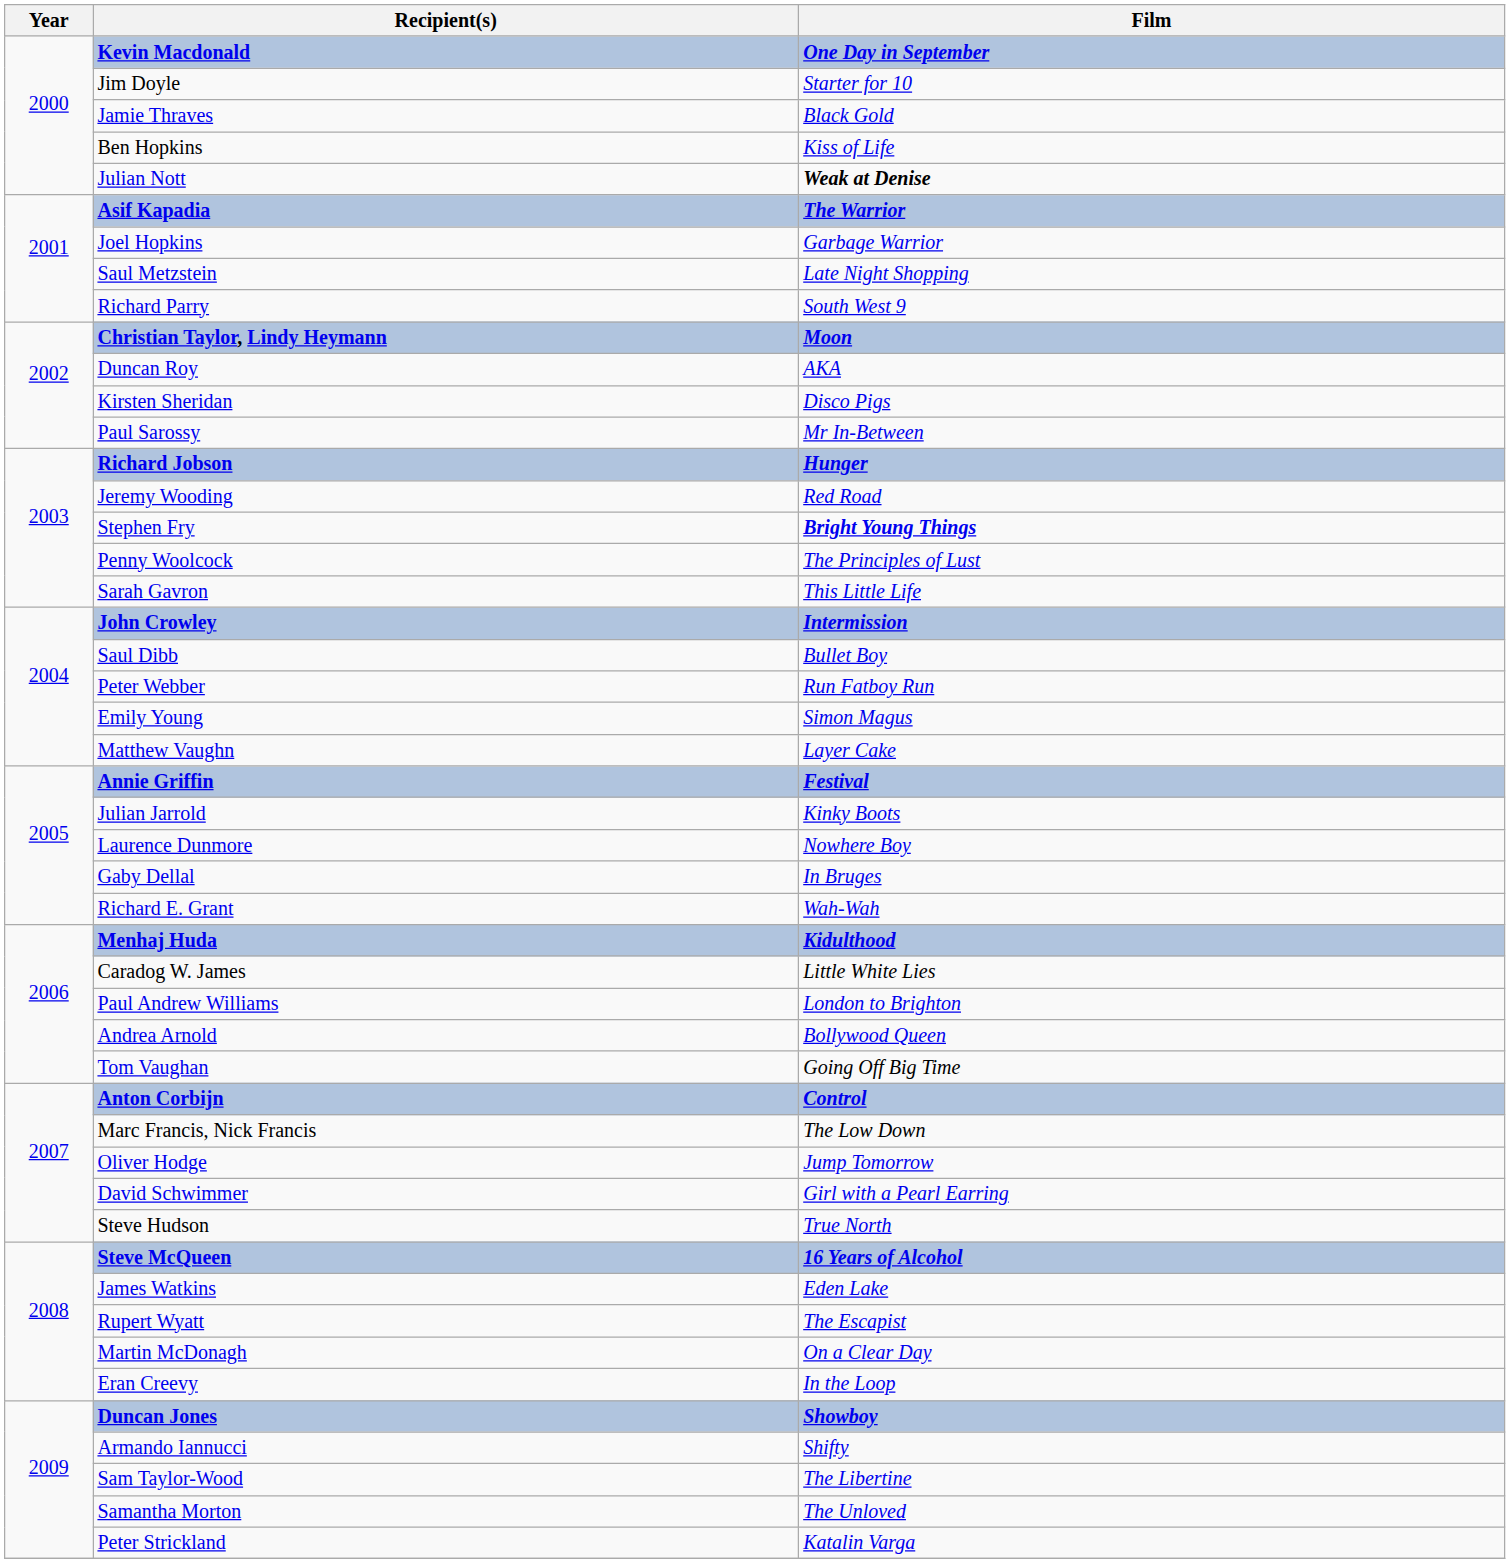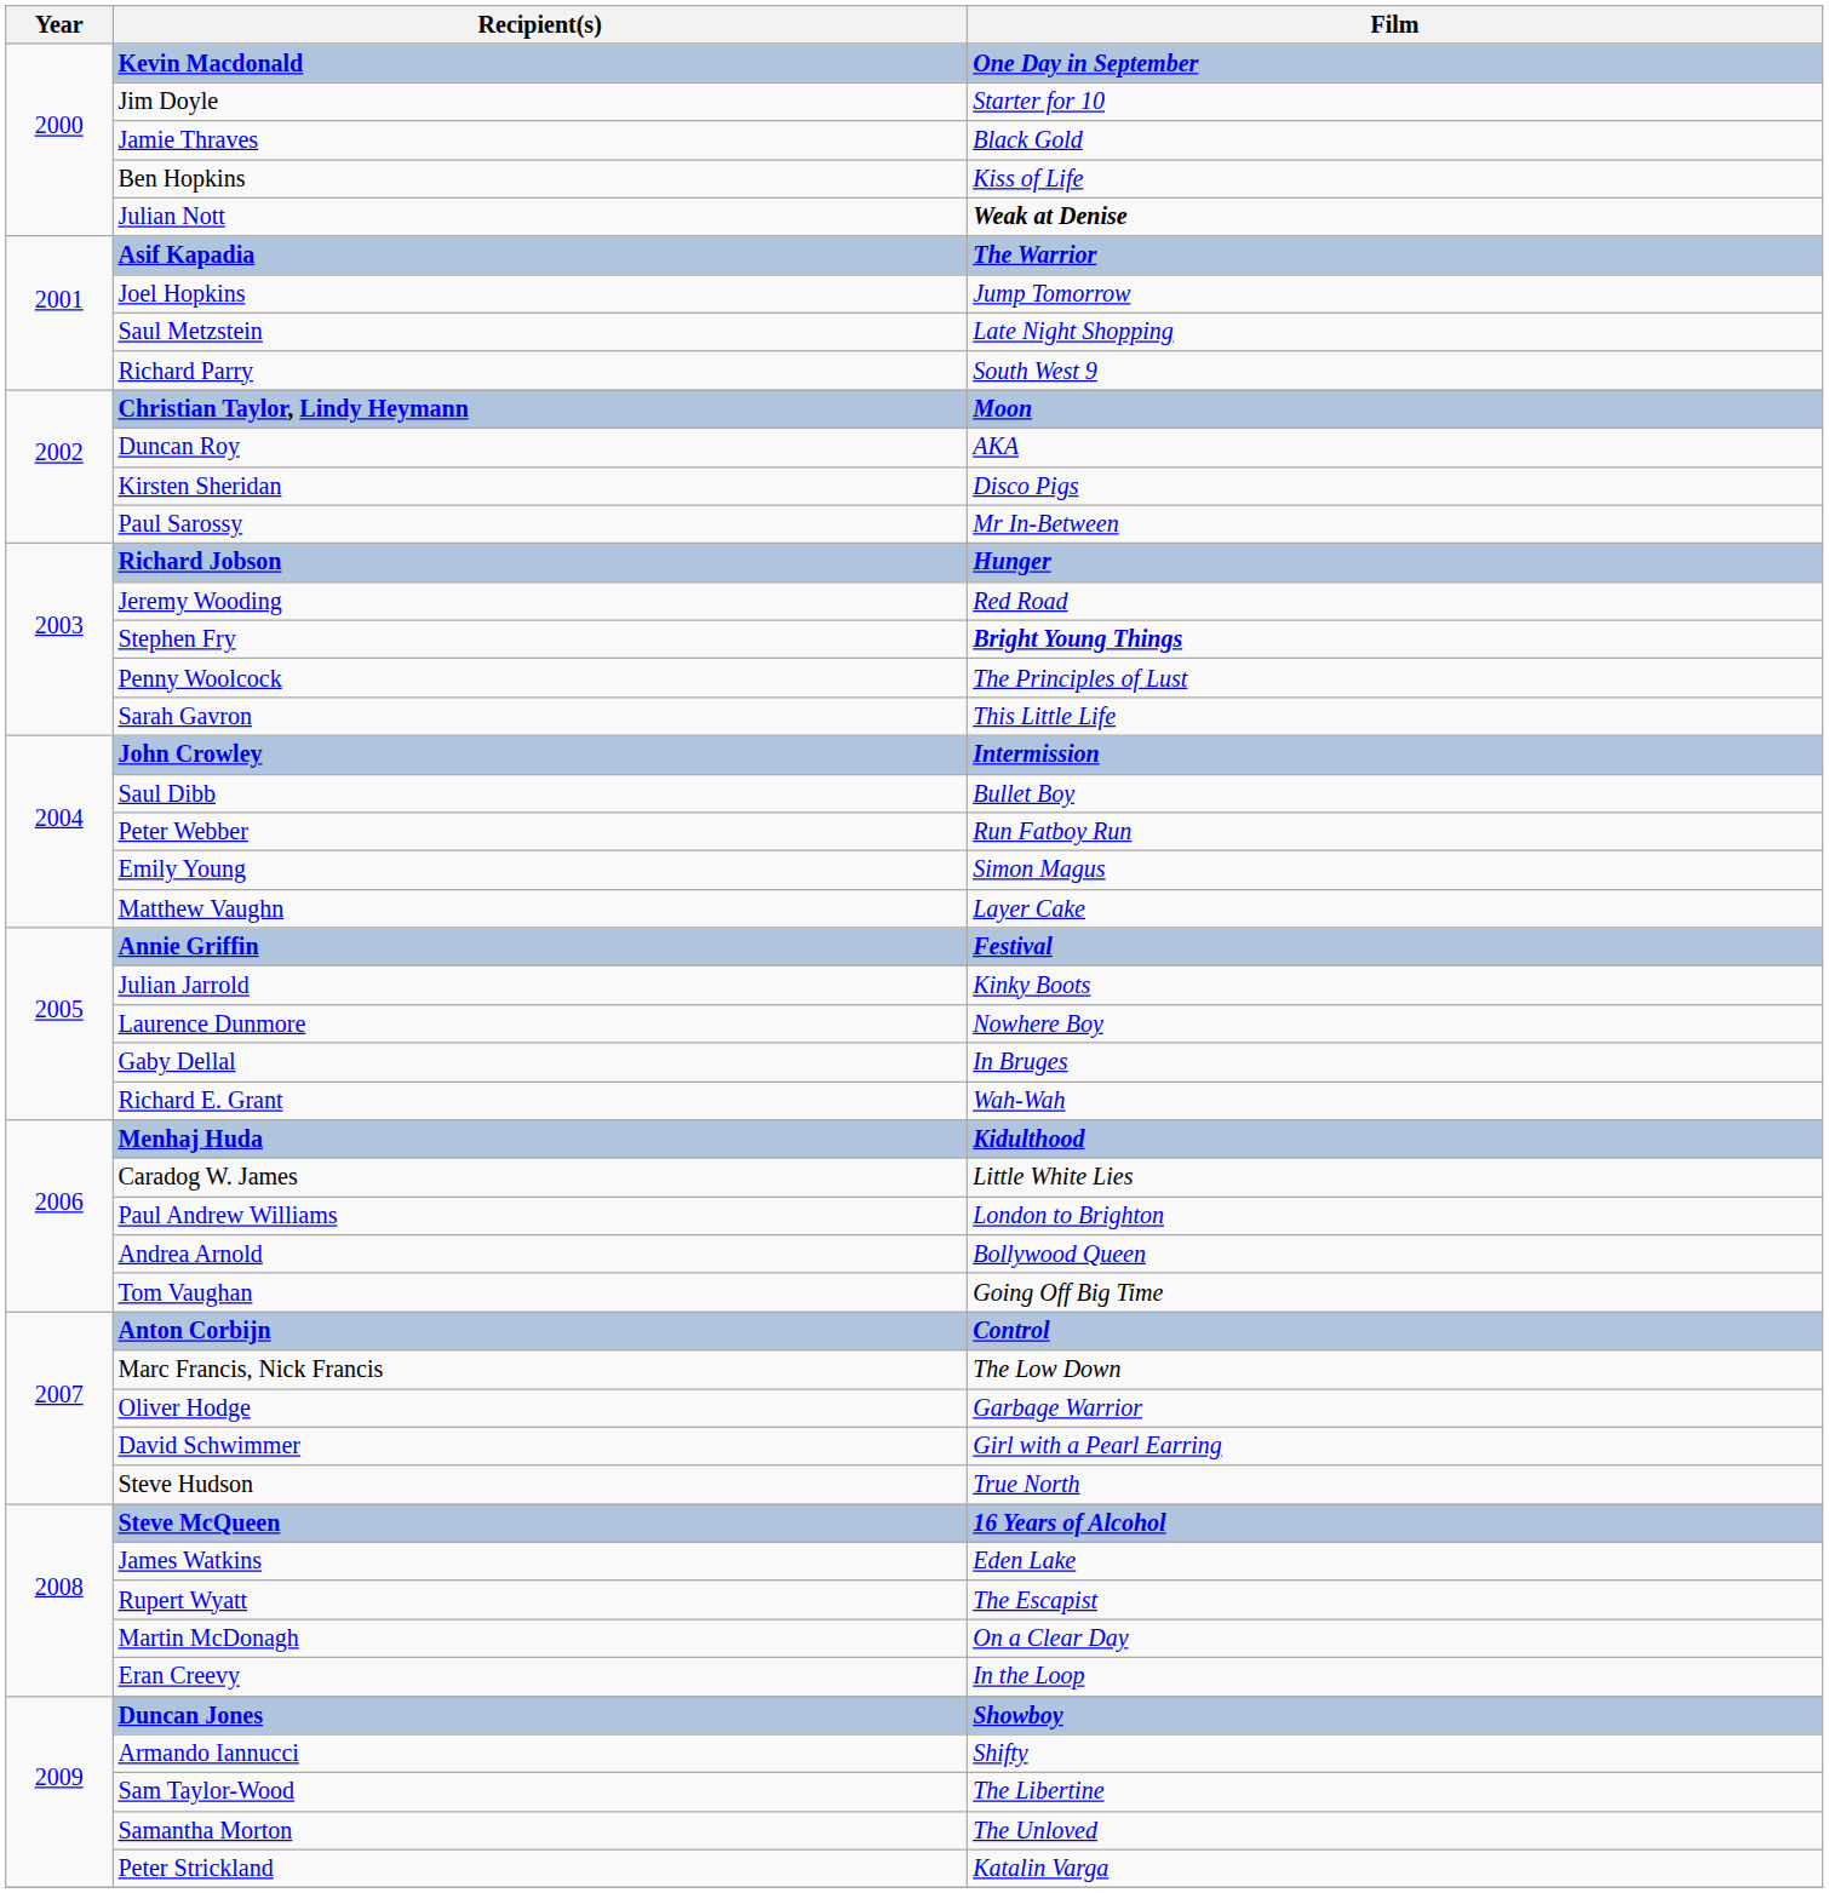Joel Hopkins | Film: Garbage Warrior -> Jump Tomorrow
Oliver Hodge | Film: Jump Tomorrow -> Garbage Warrior
